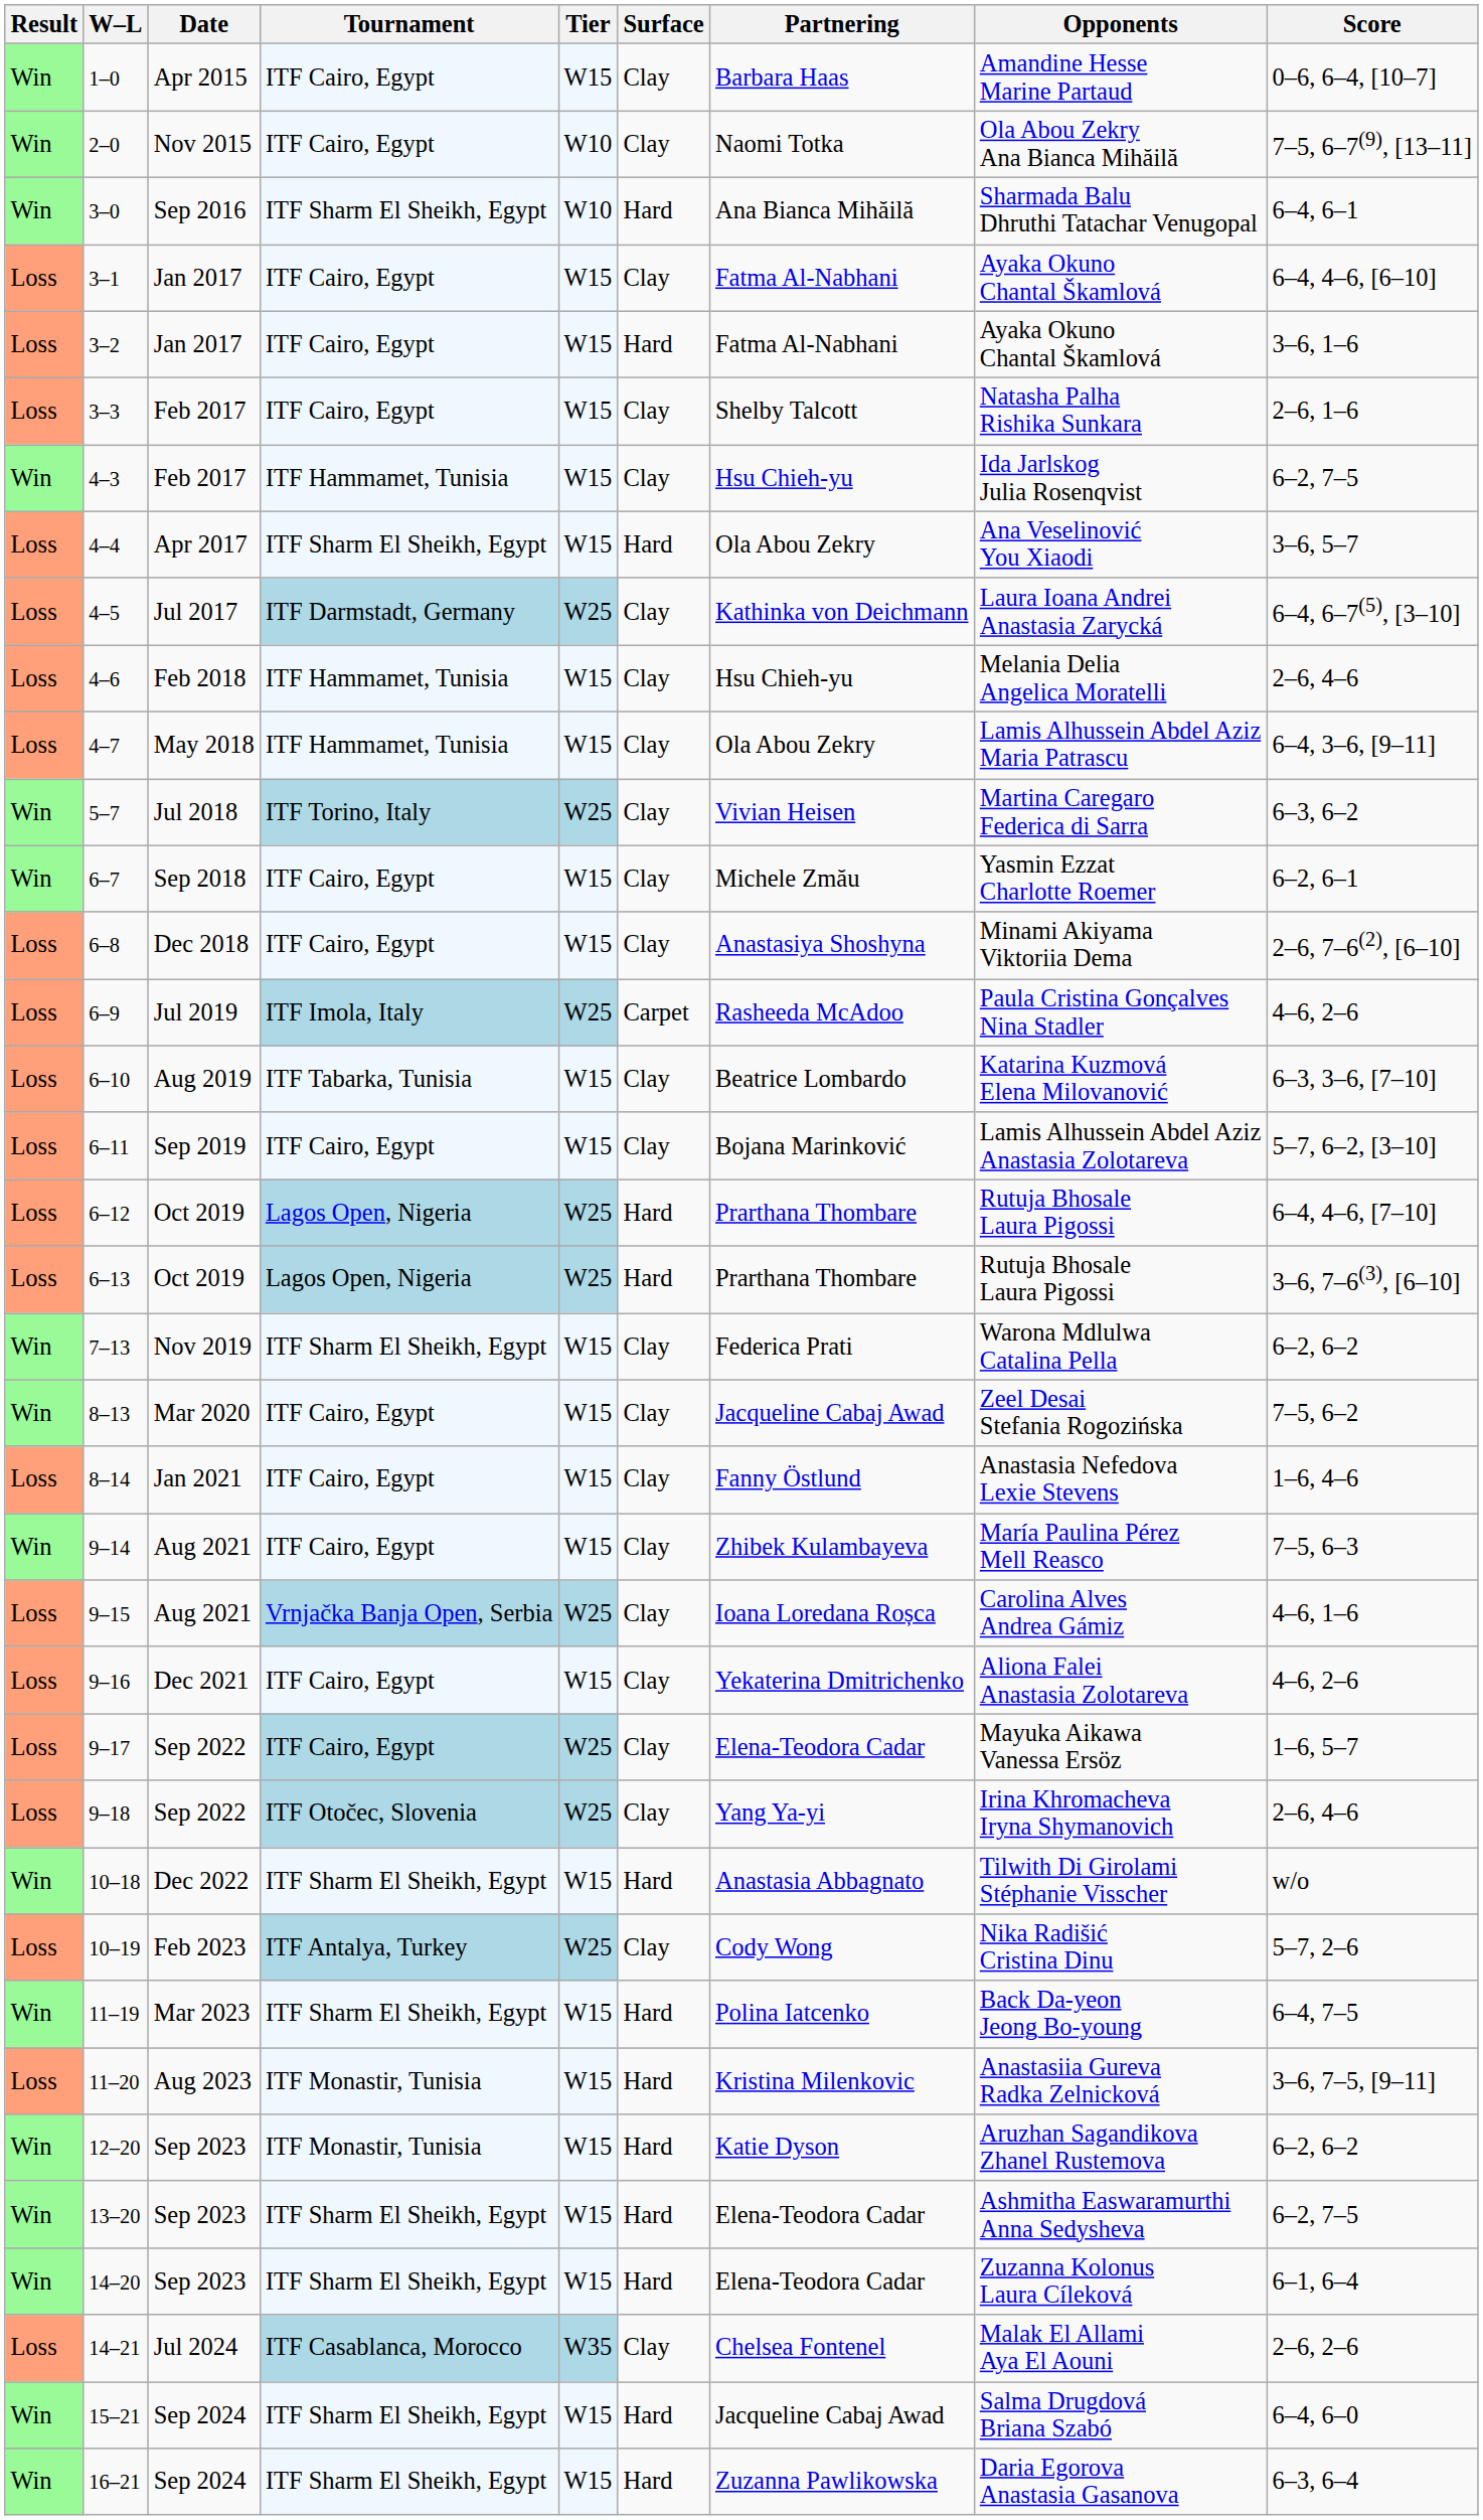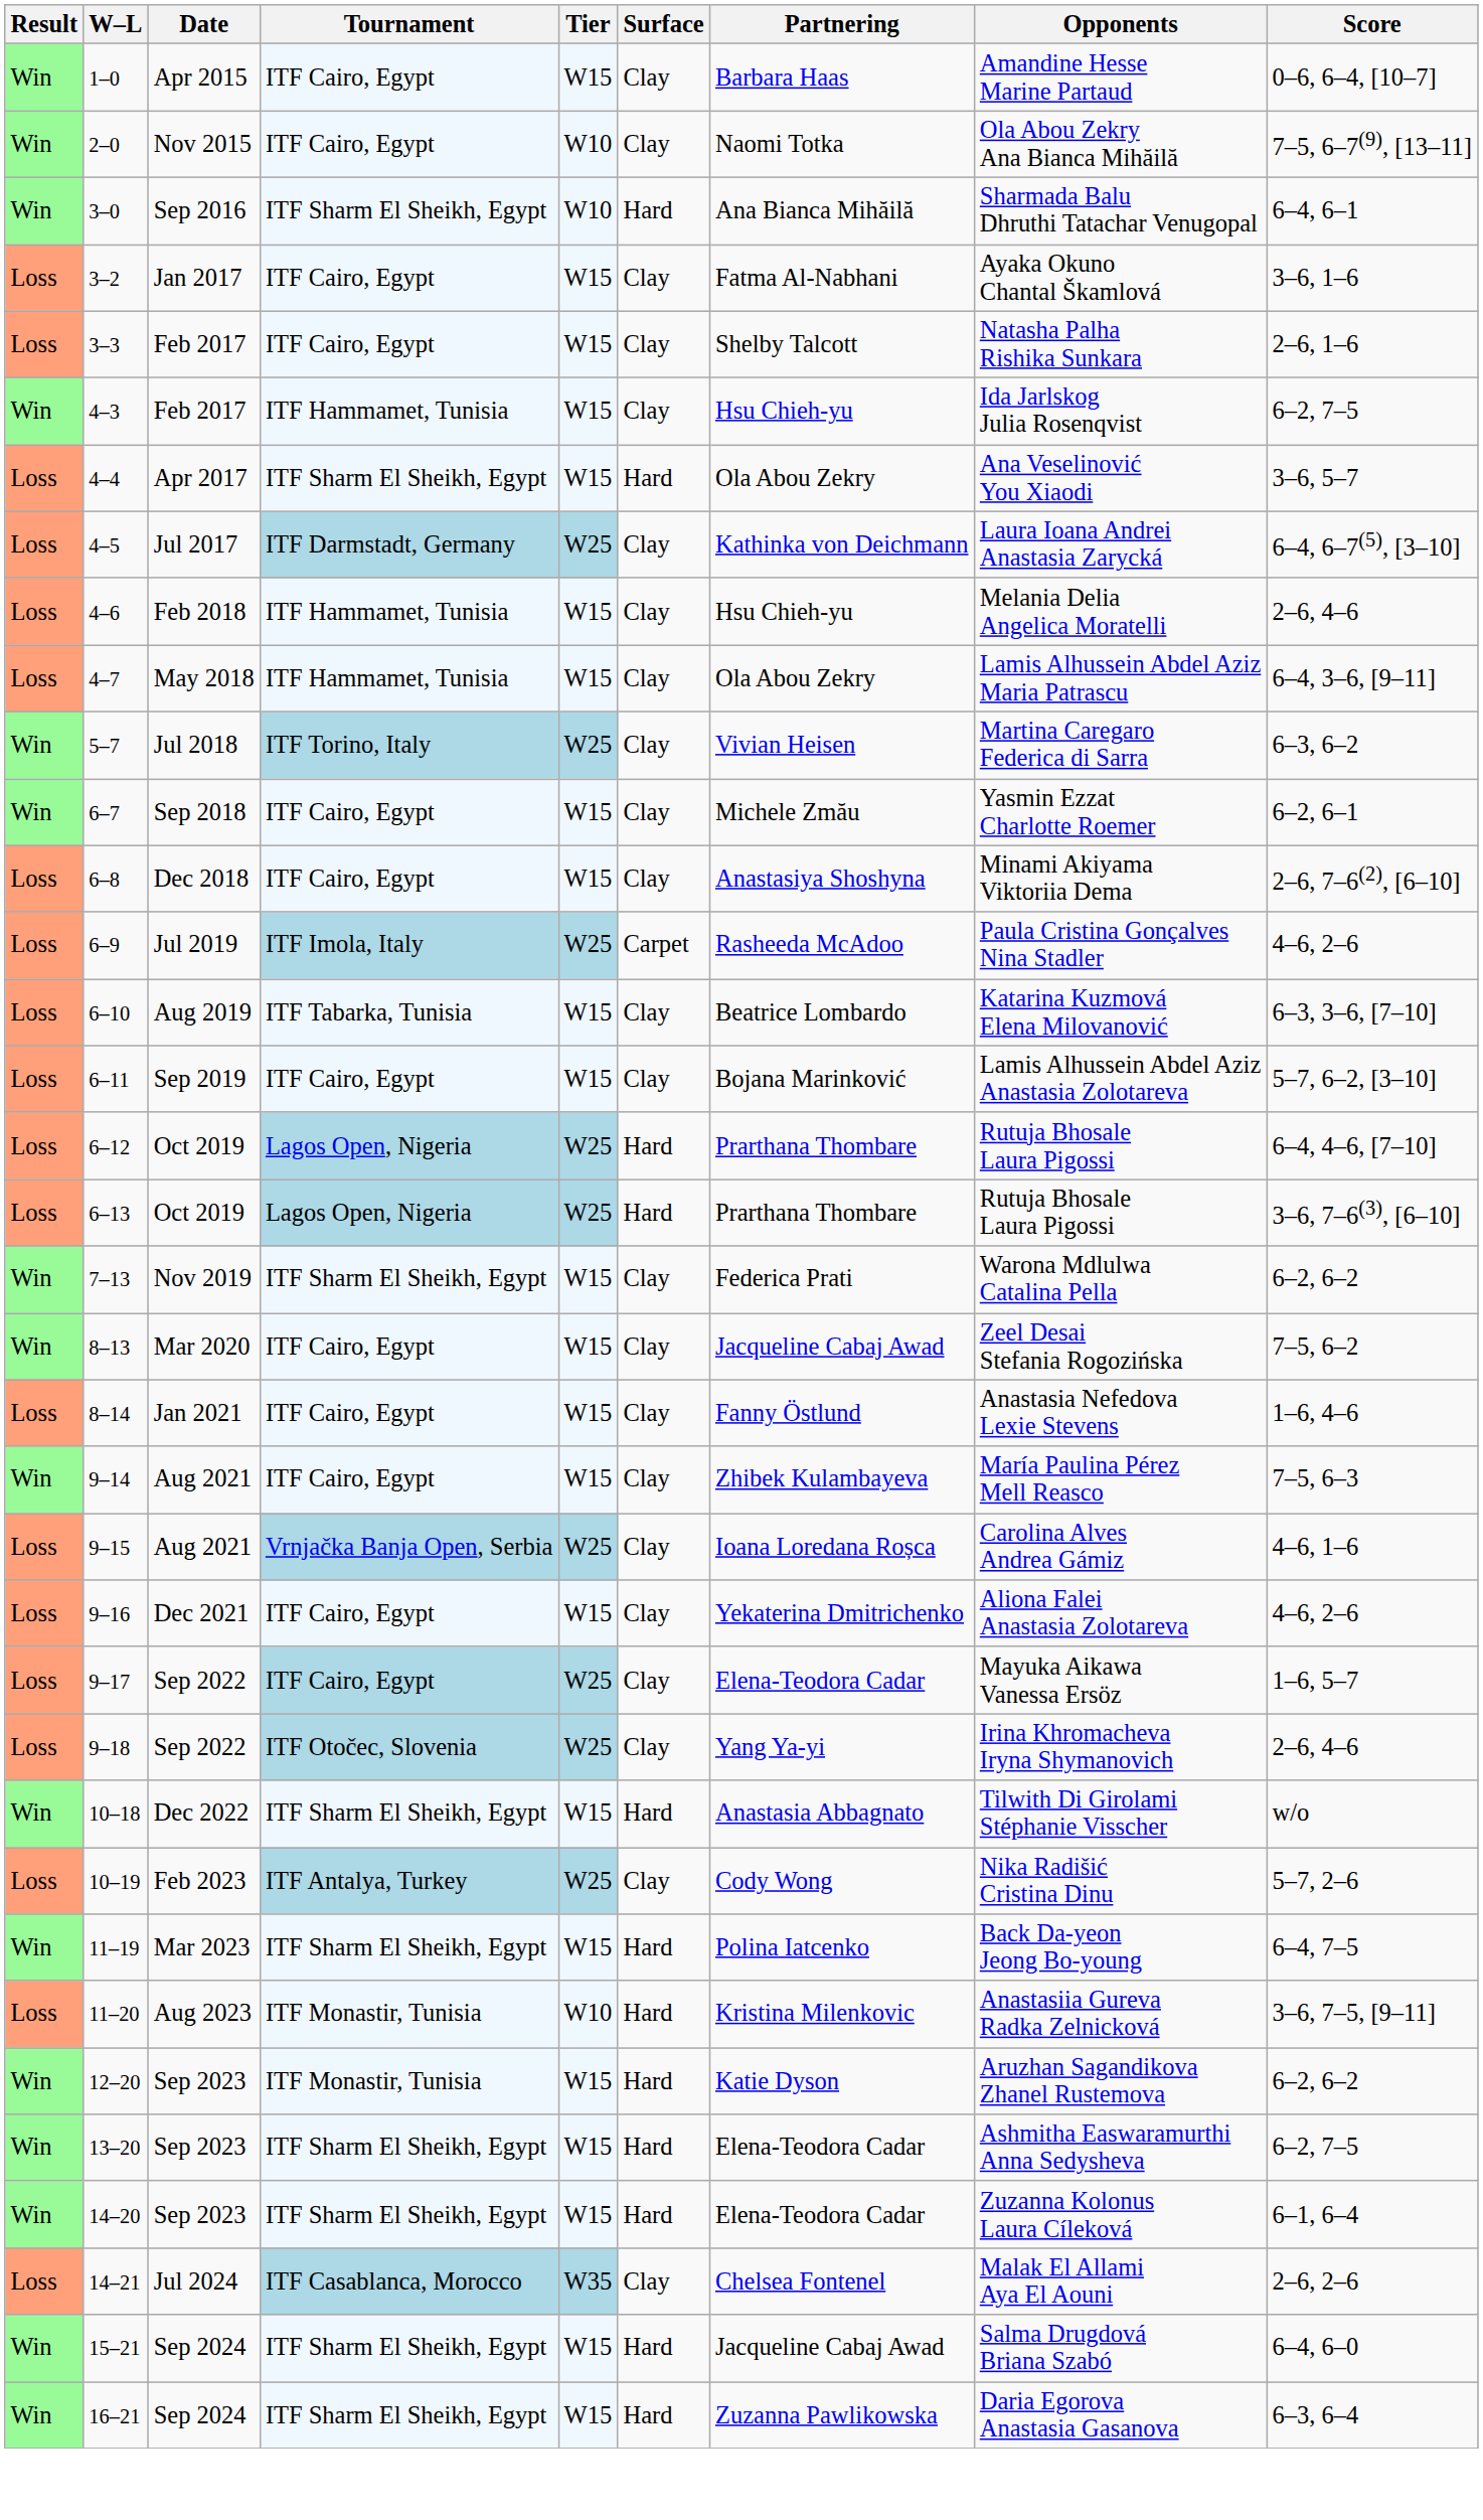- row: Loss | 3–1 | Jan 2017 | ITF Cairo, Egypt | W15 | Clay | Fatma Al-Nabhani | Ayaka Okuno Chantal Škamlová | 6–4, 4–6, [6–10]
3–2 | Surface: Hard -> Clay
11–20 | Tier: W15 -> W10
